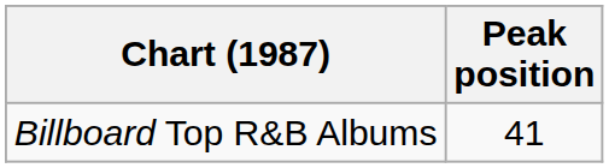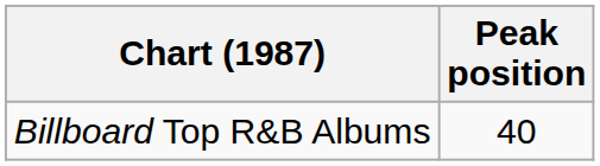Billboard Top R&B Albums | Peak position: 41 -> 40
